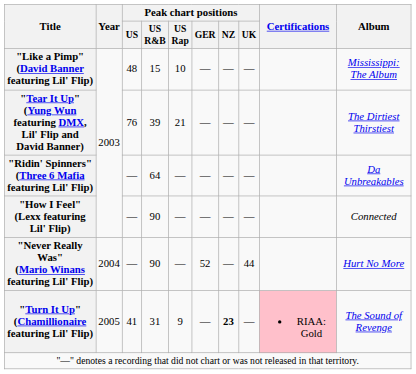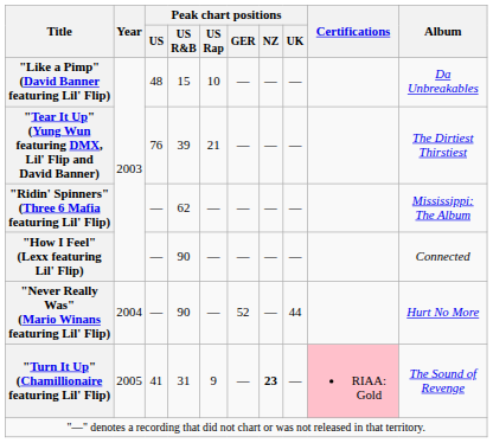"Like a Pimp" (David Banner featuring Lil' Flip) | Album: Mississippi: The Album -> Da Unbreakables
"Ridin' Spinners" (Three 6 Mafia featuring Lil' Flip) | Peak chart positions / US R&B: 64 -> 62
"Ridin' Spinners" (Three 6 Mafia featuring Lil' Flip) | Album: Da Unbreakables -> Mississippi: The Album
